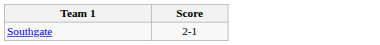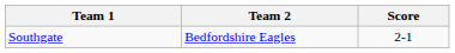+ column: Team 2 | Bedfordshire Eagles
